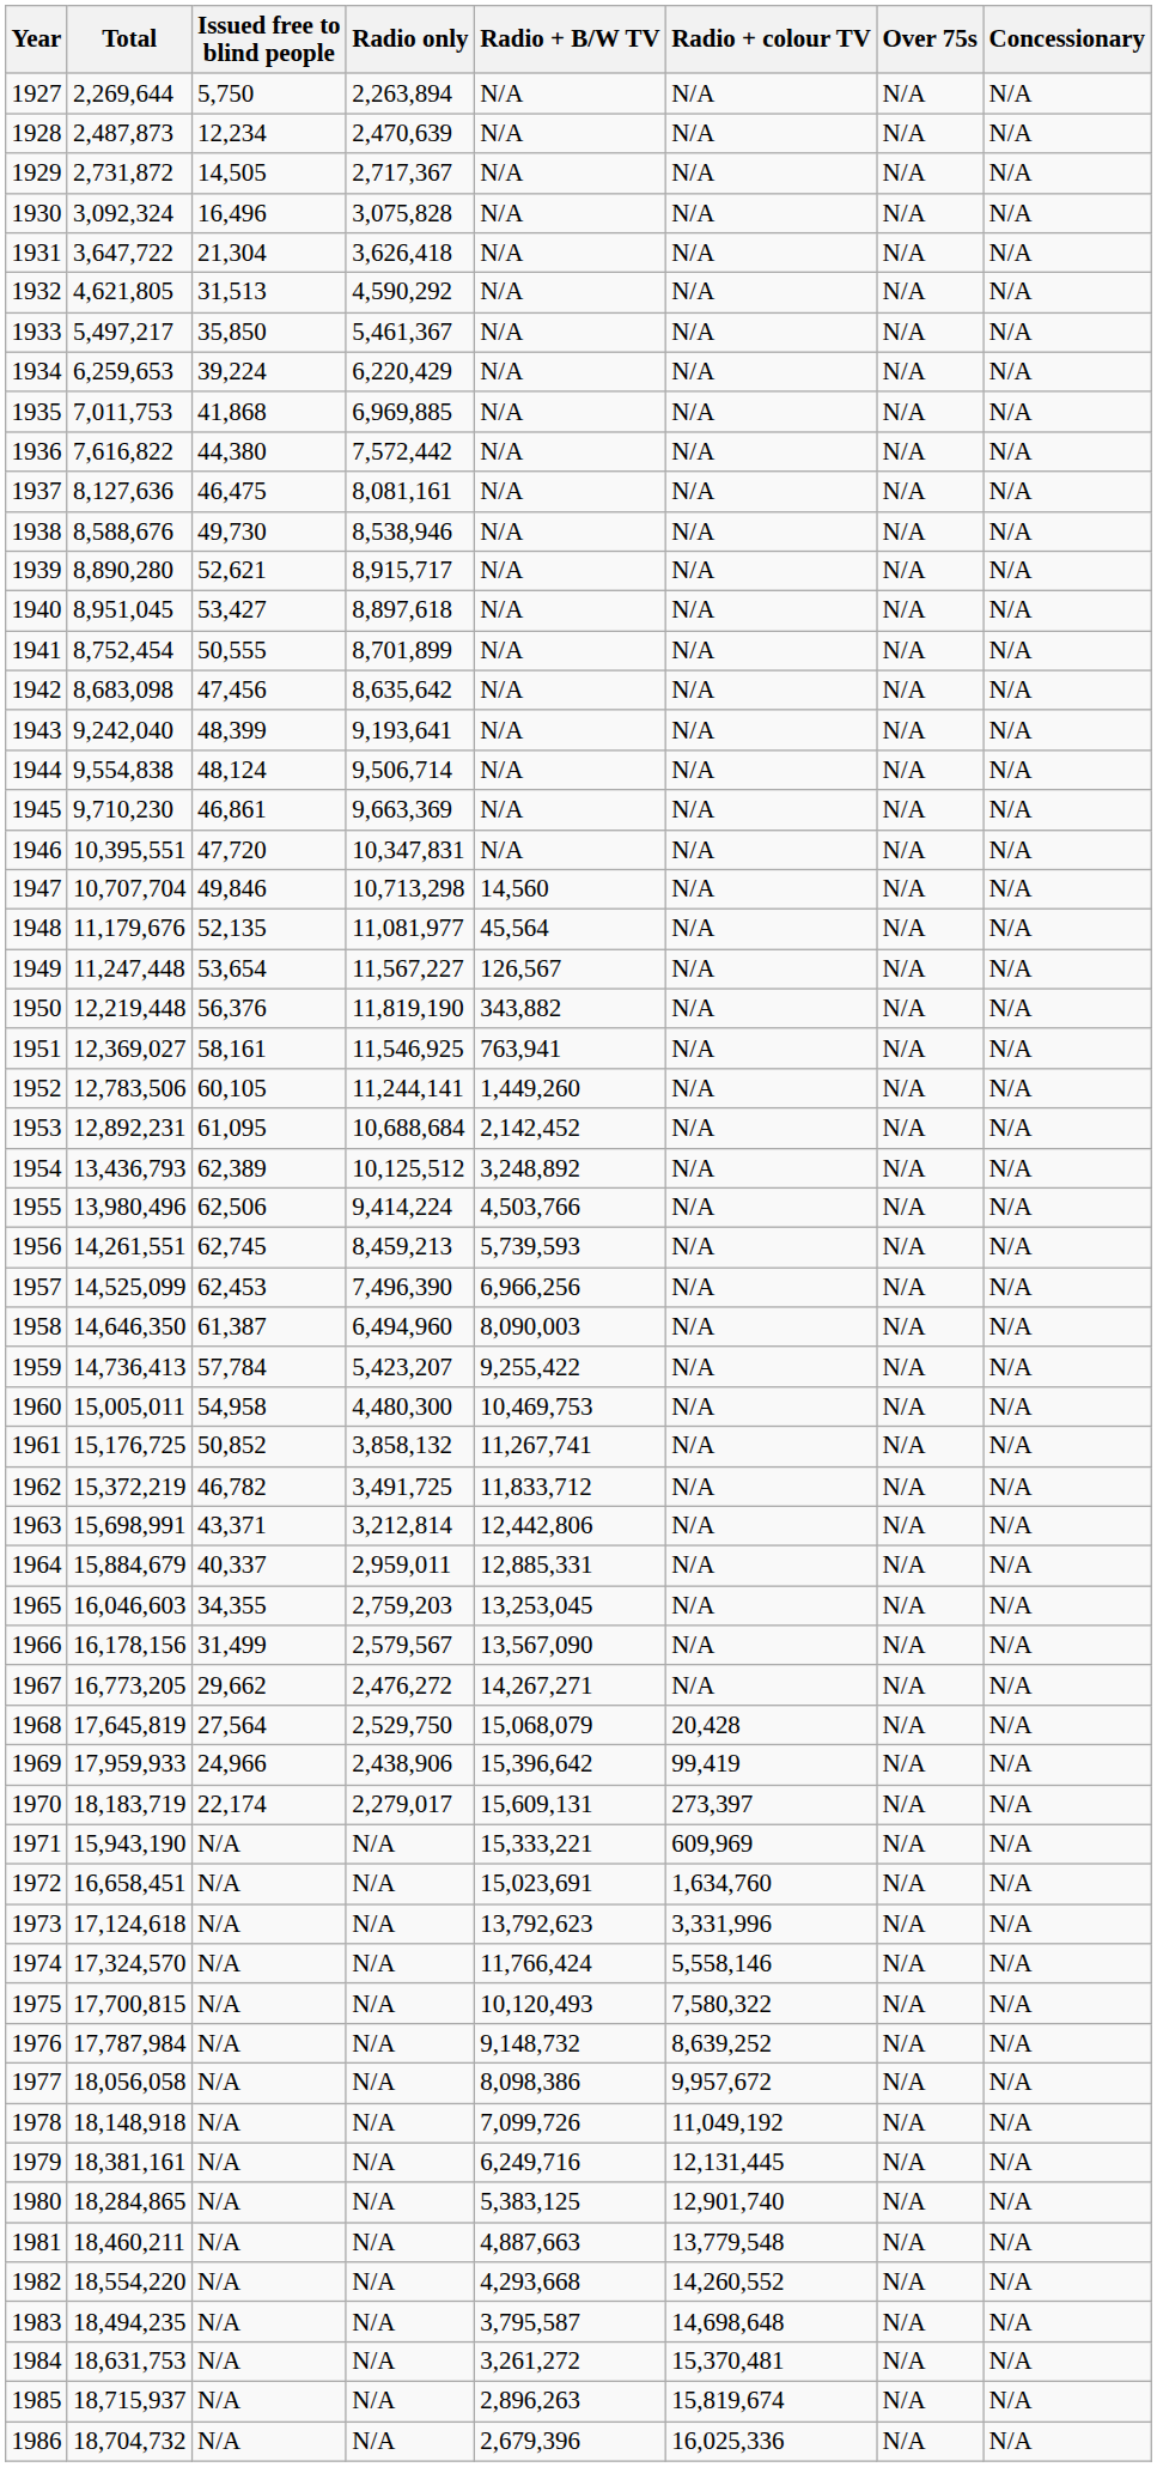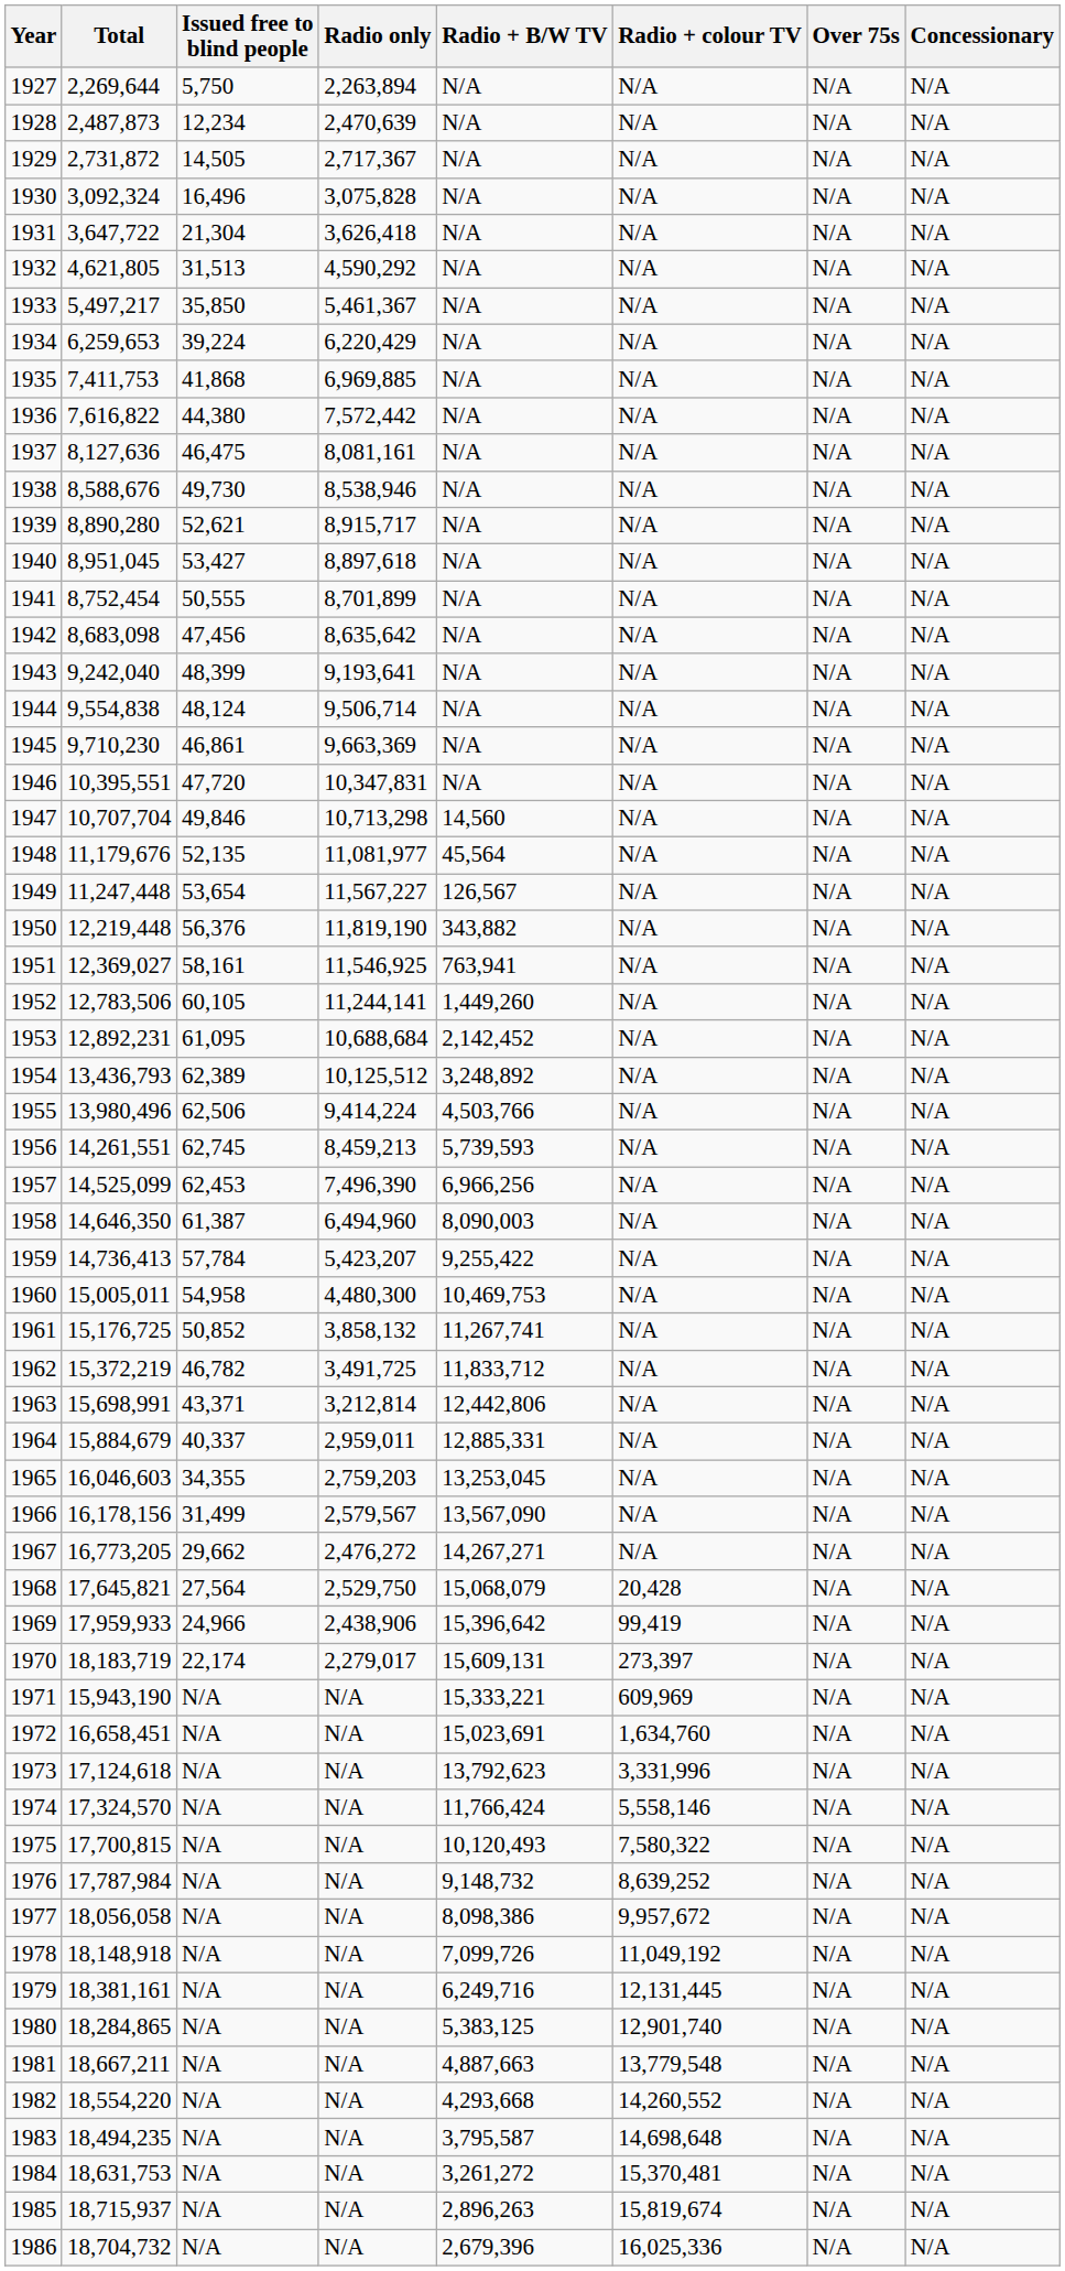1935 | Total: 7,011,753 -> 7,411,753
1968 | Total: 17,645,819 -> 17,645,821
1981 | Total: 18,460,211 -> 18,667,211
